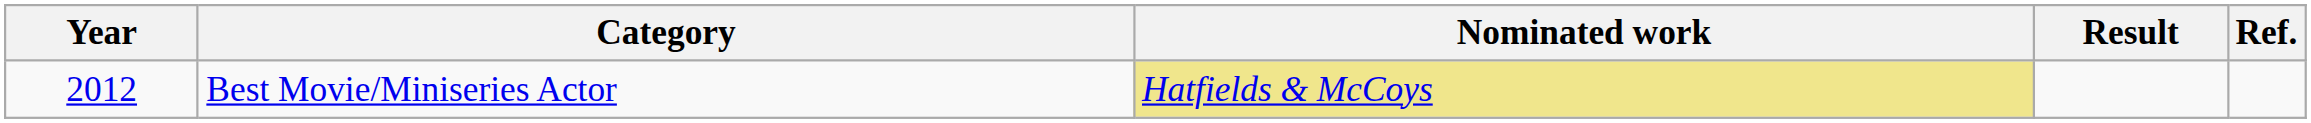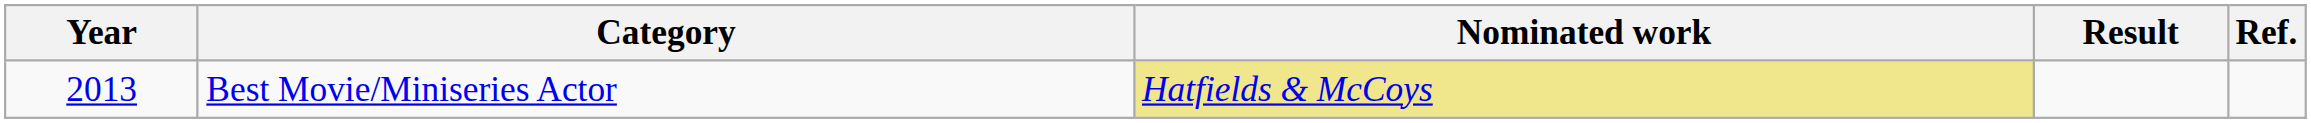Best Movie/Miniseries Actor | Year: 2012 -> 2013
